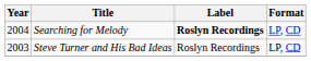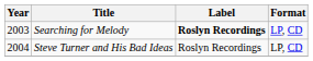Searching for Melody | Year: 2004 -> 2003
Steve Turner and His Bad Ideas | Year: 2003 -> 2004
